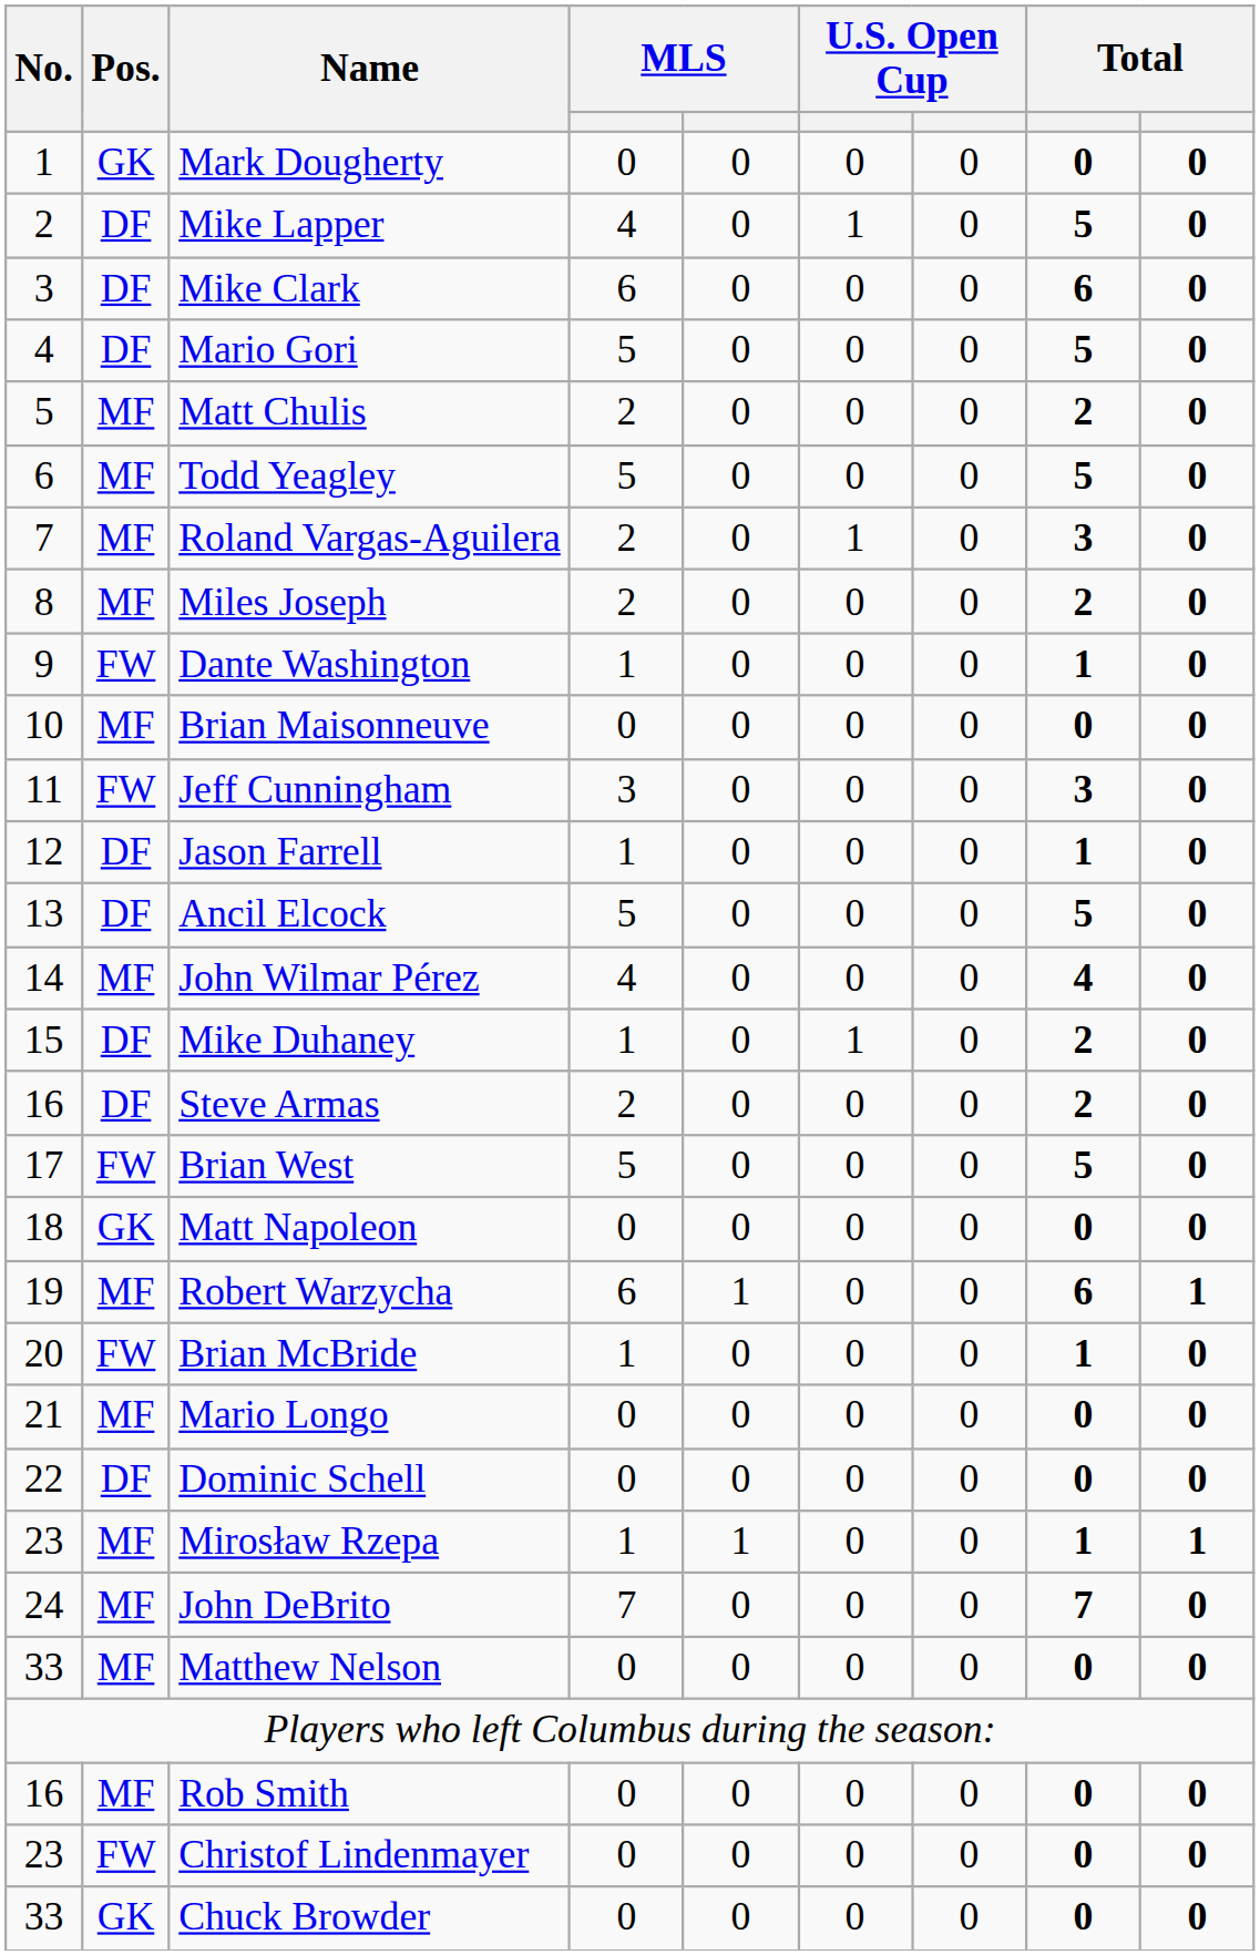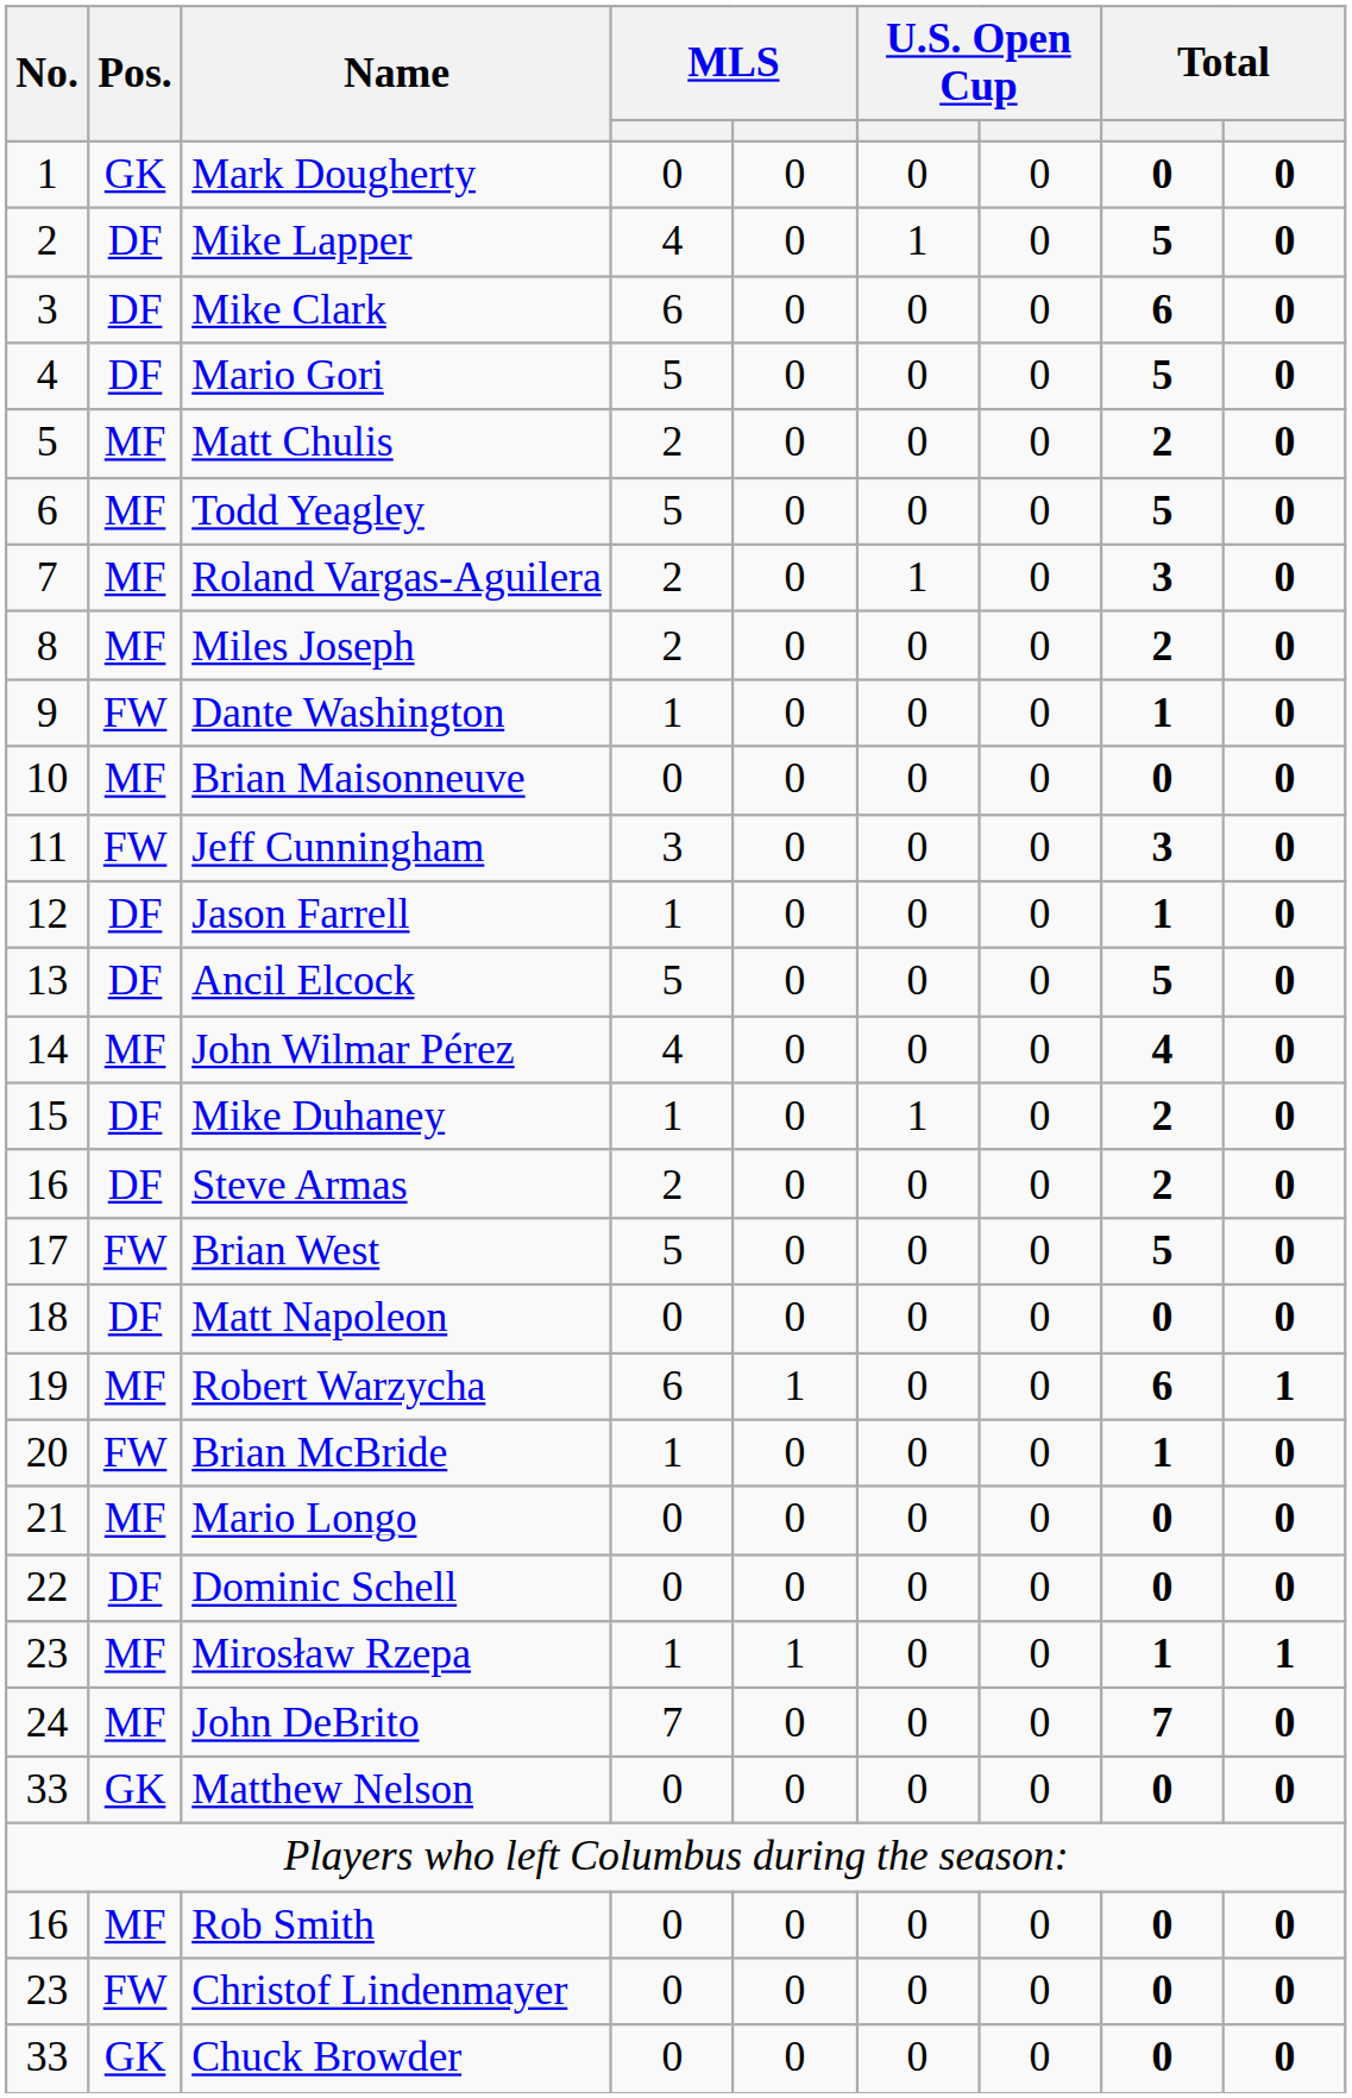Matt Napoleon | Pos.: GK -> DF
Matthew Nelson | Pos.: MF -> GK
